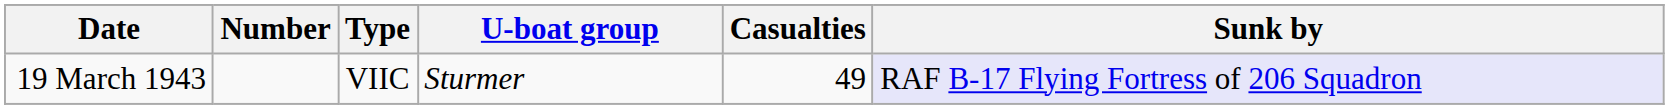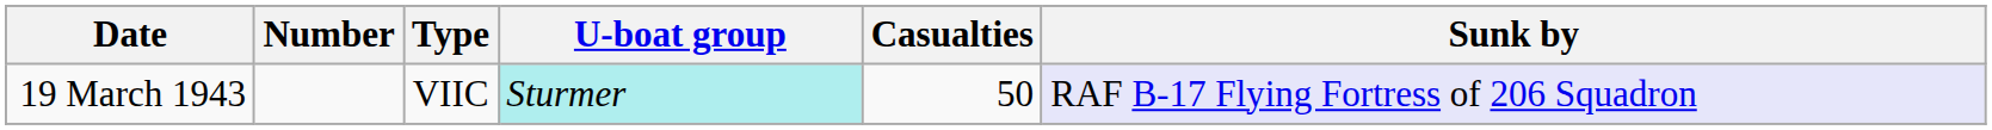19 March 1943 | U-boat group: no background -> paleturquoise background
19 March 1943 | Casualties: 49 -> 50
